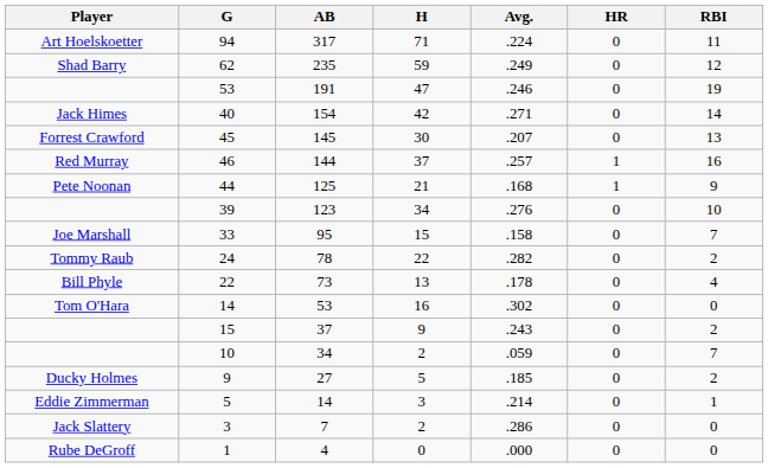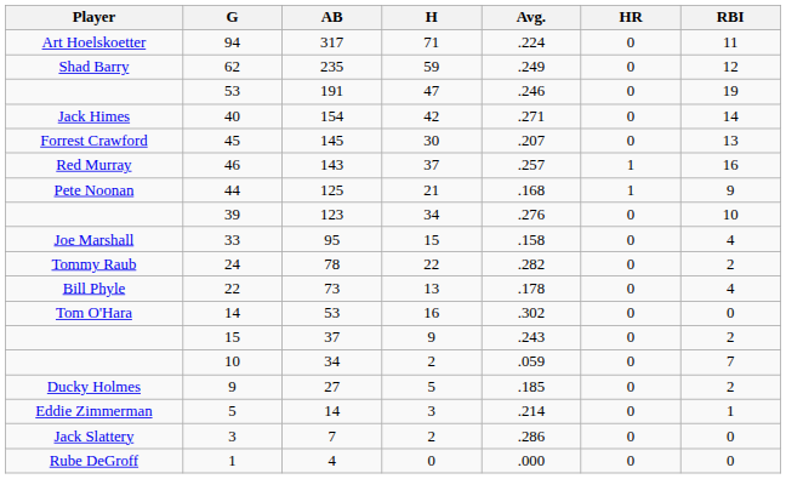46 | AB: 144 -> 143
33 | RBI: 7 -> 4
